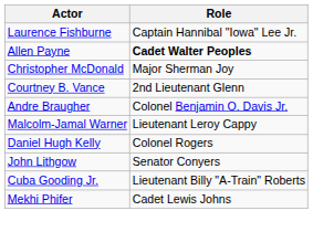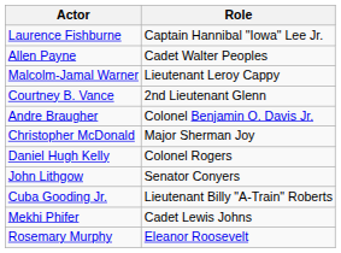Allen Payne | Role: bold -> normal
rows swapped: Malcolm-Jamal Warner <-> Christopher McDonald
+ row: Rosemary Murphy | Eleanor Roosevelt
